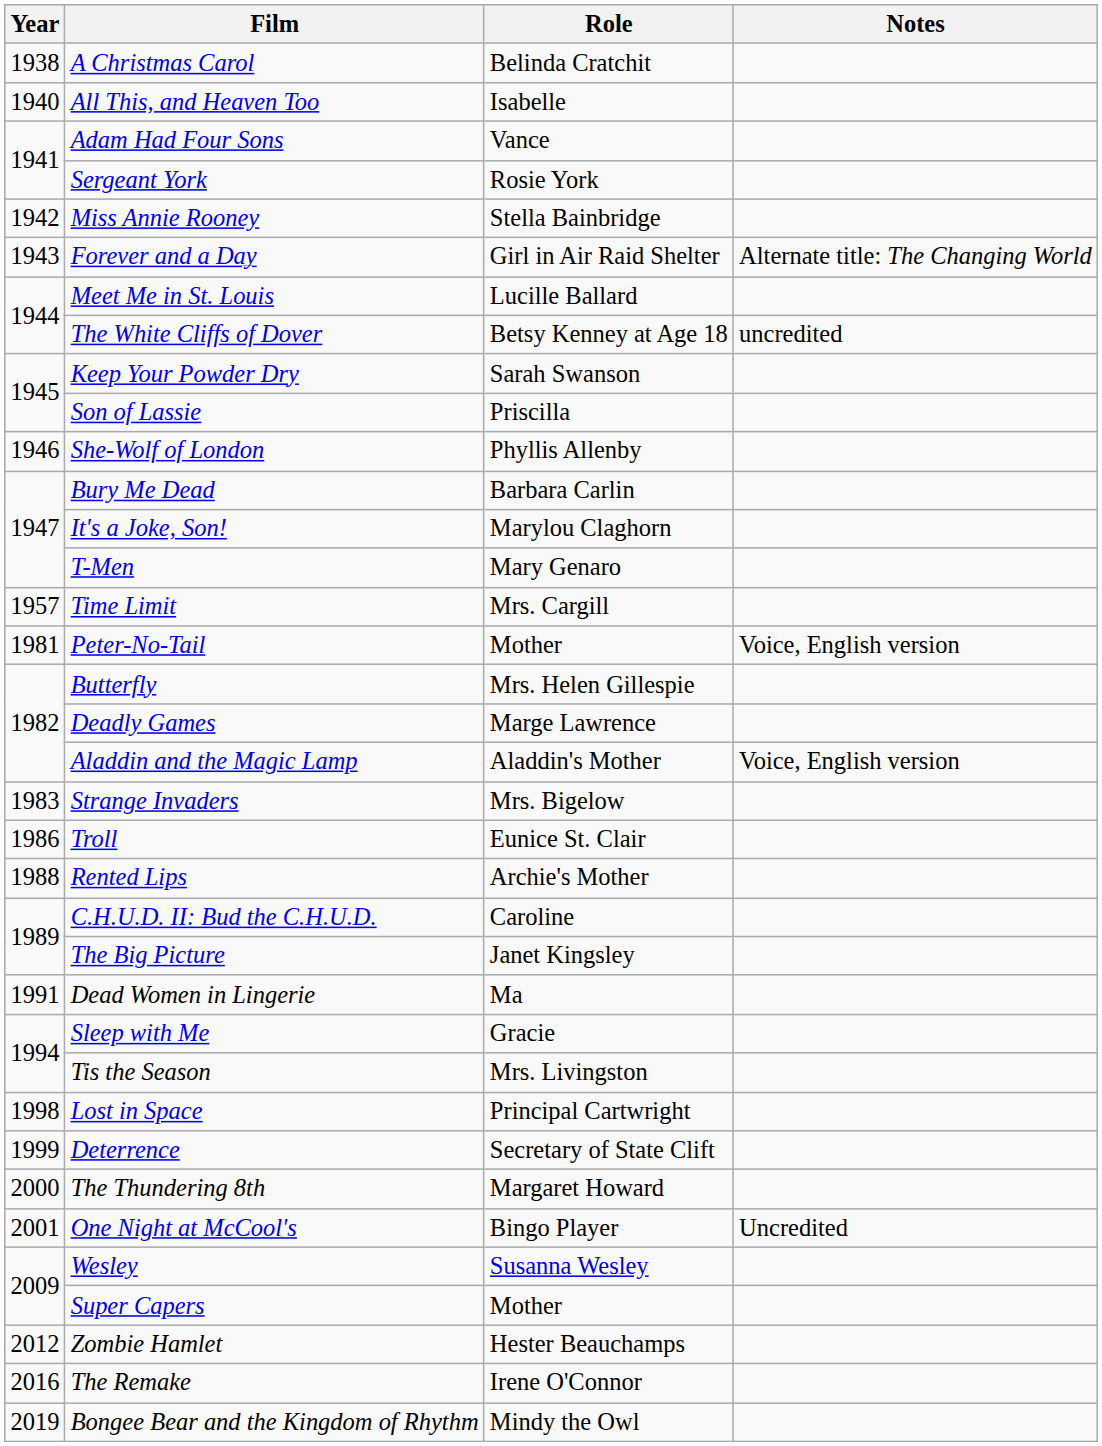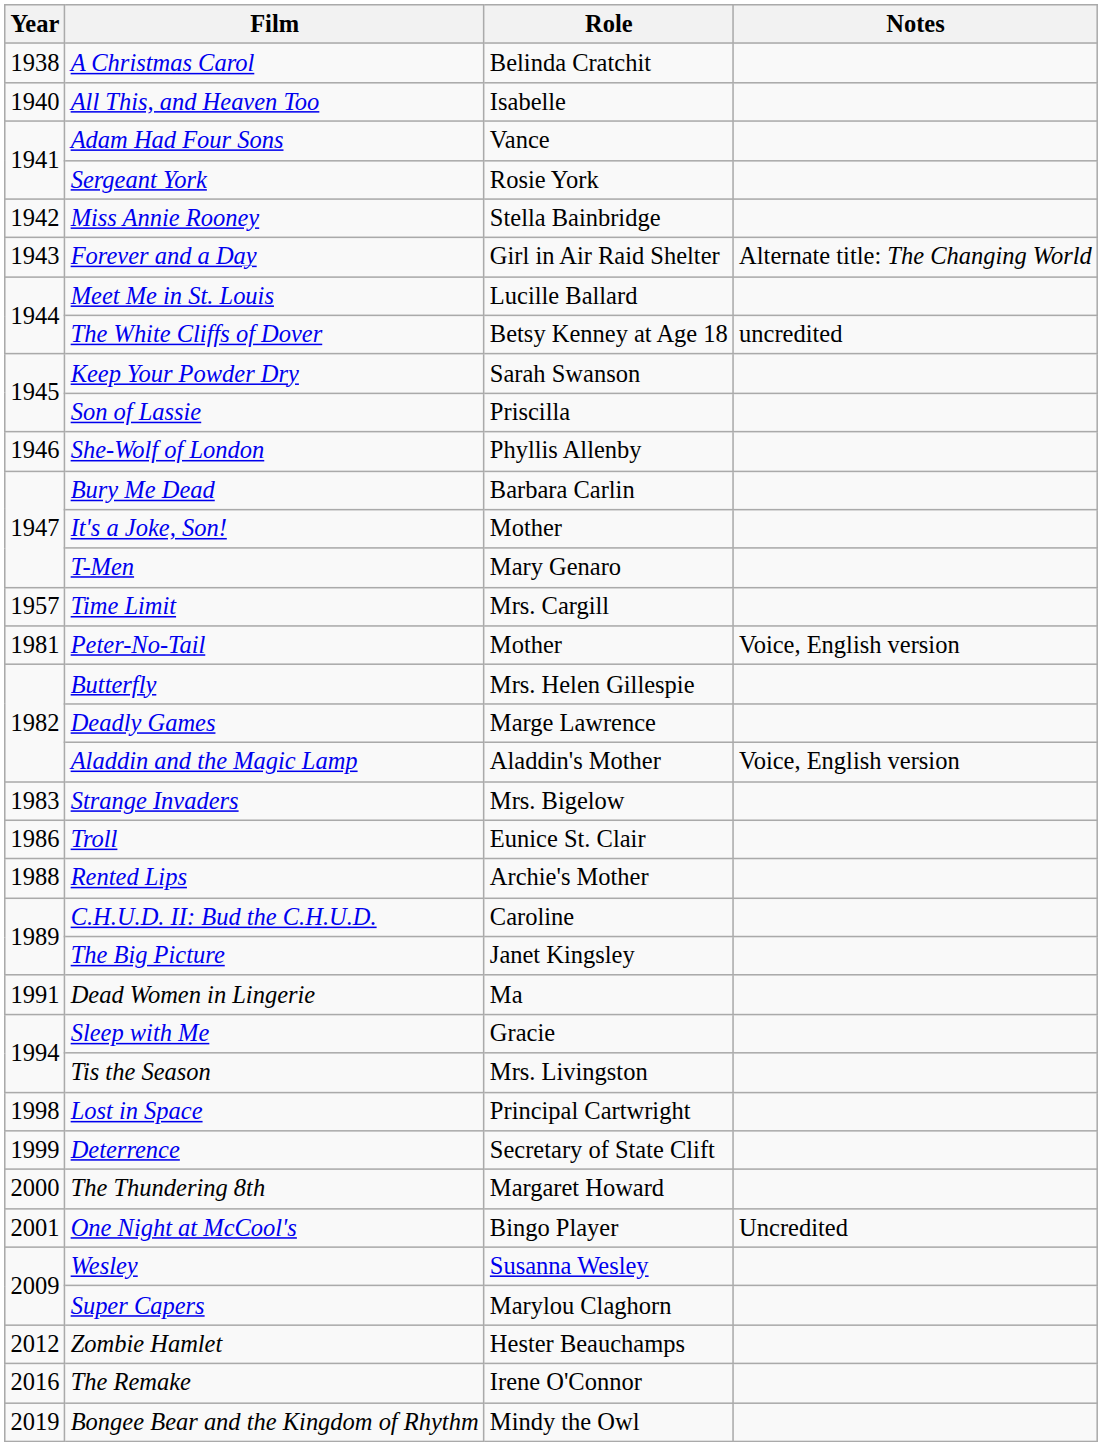It's a Joke, Son! | Role: Marylou Claghorn -> Mother
Super Capers | Role: Mother -> Marylou Claghorn
